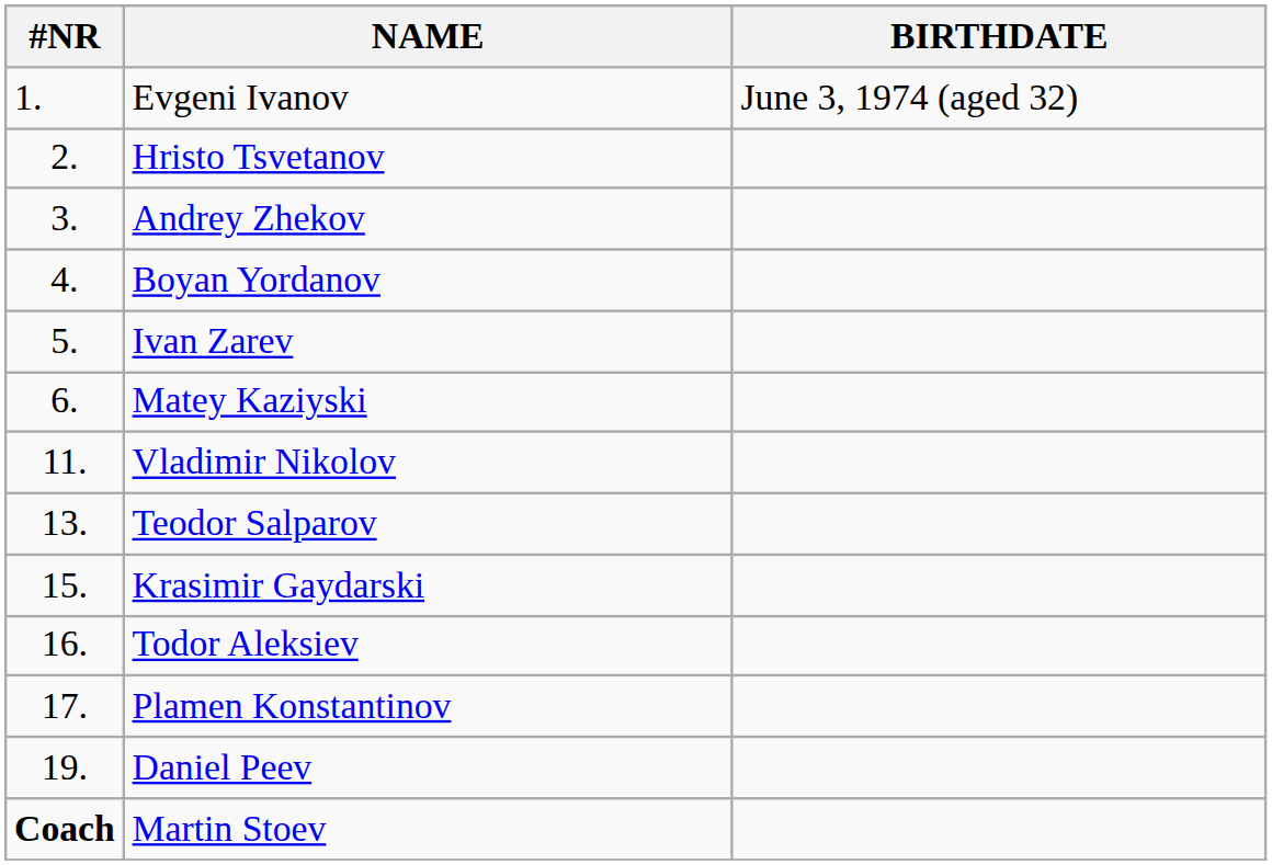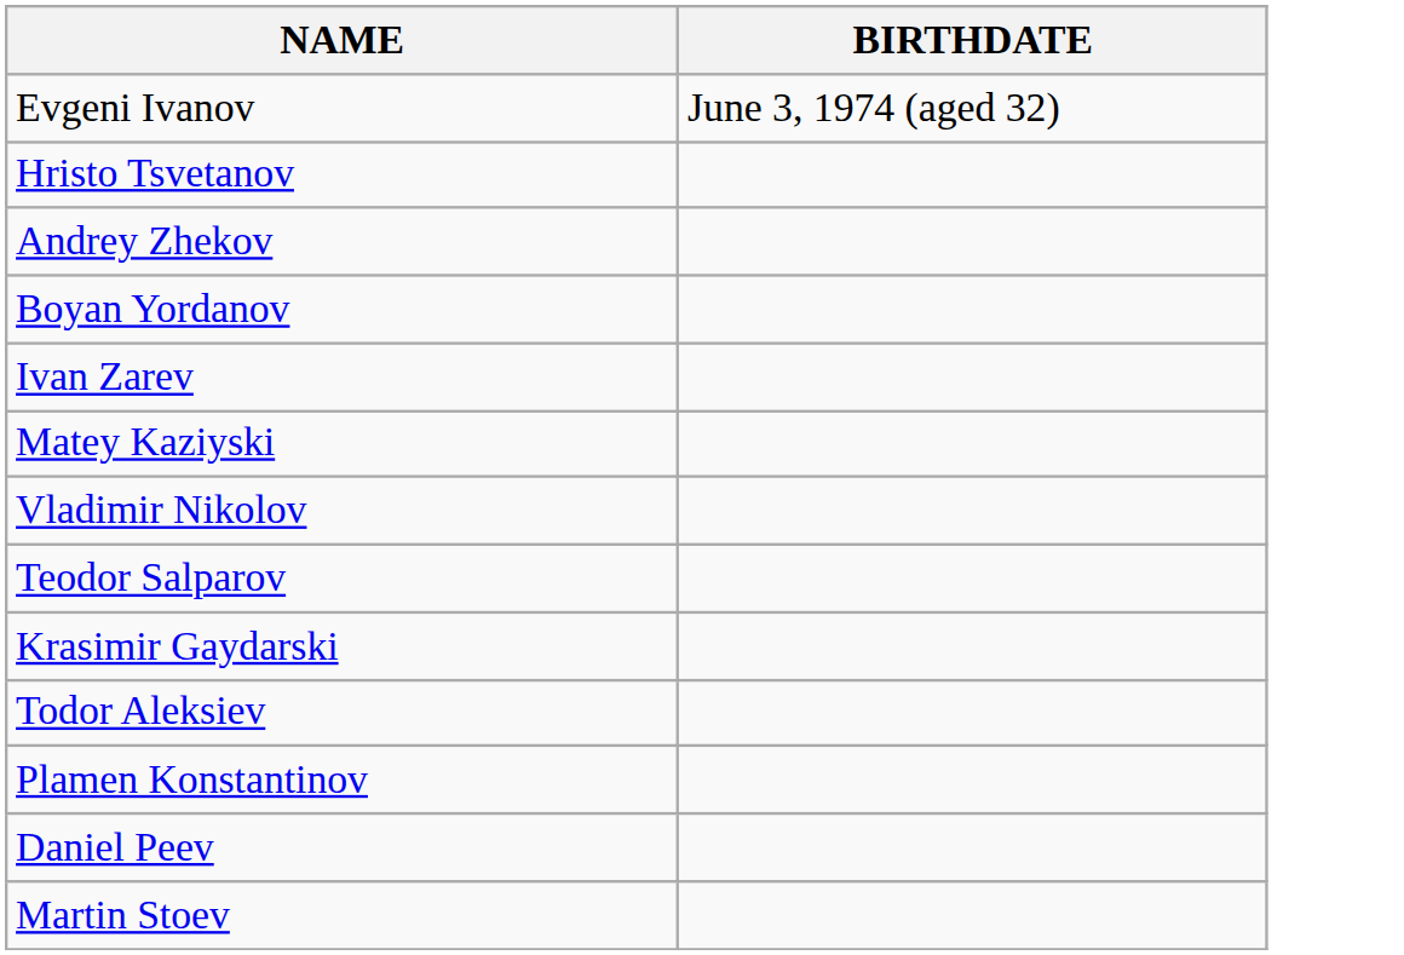- column: #NR | 1. | 2. | 3. | 4. | 5. | 6. | 11. | 13. | 15. | 16. | 17. | 19. | Coach
